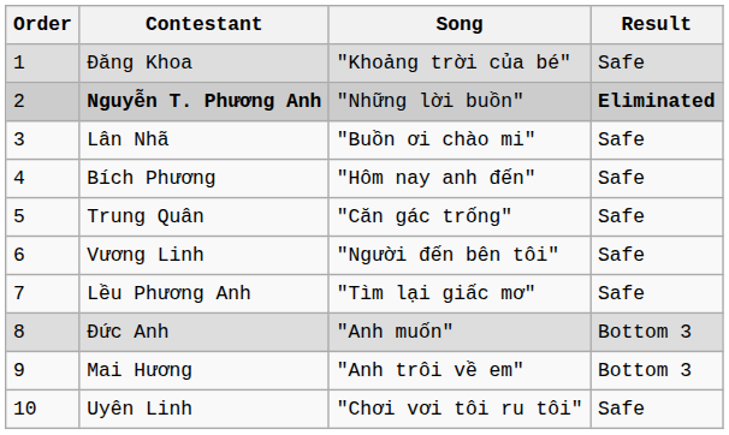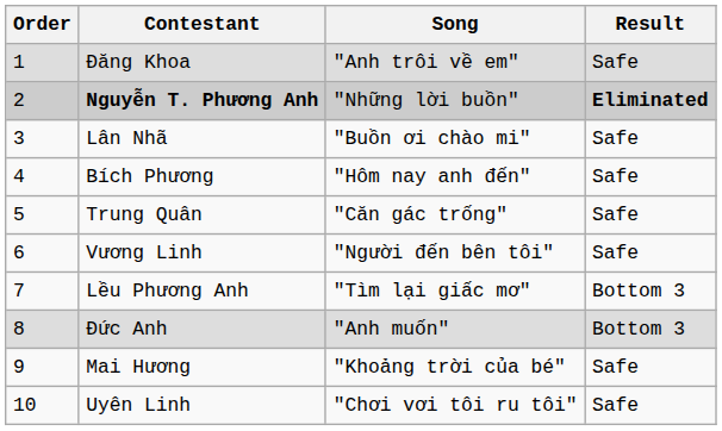Đăng Khoa | Song: "Khoảng trời của bé" -> "Anh trôi về em"
Lều Phương Anh | Result: Safe -> Bottom 3
Mai Hương | Song: "Anh trôi về em" -> "Khoảng trời của bé"
Mai Hương | Result: Bottom 3 -> Safe
